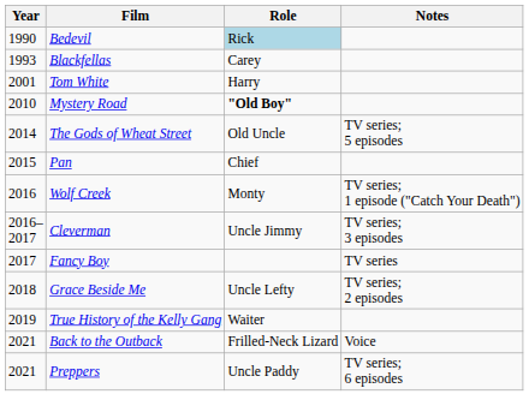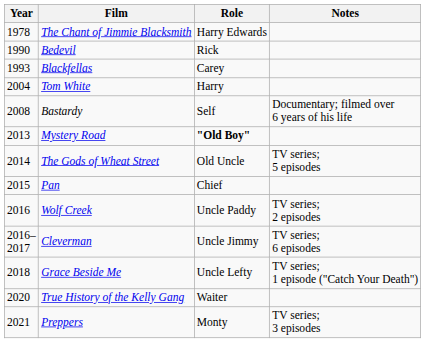+ row: 1978 | The Chant of Jimmie Blacksmith | Harry Edwards
Bedevil | Role: lightblue background -> no background
Tom White | Year: 2001 -> 2004
+ row: 2008 | Bastardy | Self | Documentary; filmed over 6 years of his life
Mystery Road | Year: 2010 -> 2013
Wolf Creek | Role: Monty -> Uncle Paddy
Wolf Creek | Notes: TV series; 1 episode ("Catch Your Death") -> TV series; 2 episodes
Cleverman | Notes: TV series; 3 episodes -> TV series; 6 episodes
- row: 2017 | Fancy Boy | TV series
Grace Beside Me | Notes: TV series; 2 episodes -> TV series; 1 episode ("Catch Your Death")
True History of the Kelly Gang | Year: 2019 -> 2020
- row: 2021 | Back to the Outback | Frilled-Neck Lizard | Voice
Preppers | Role: Uncle Paddy -> Monty
Preppers | Notes: TV series; 6 episodes -> TV series; 3 episodes
